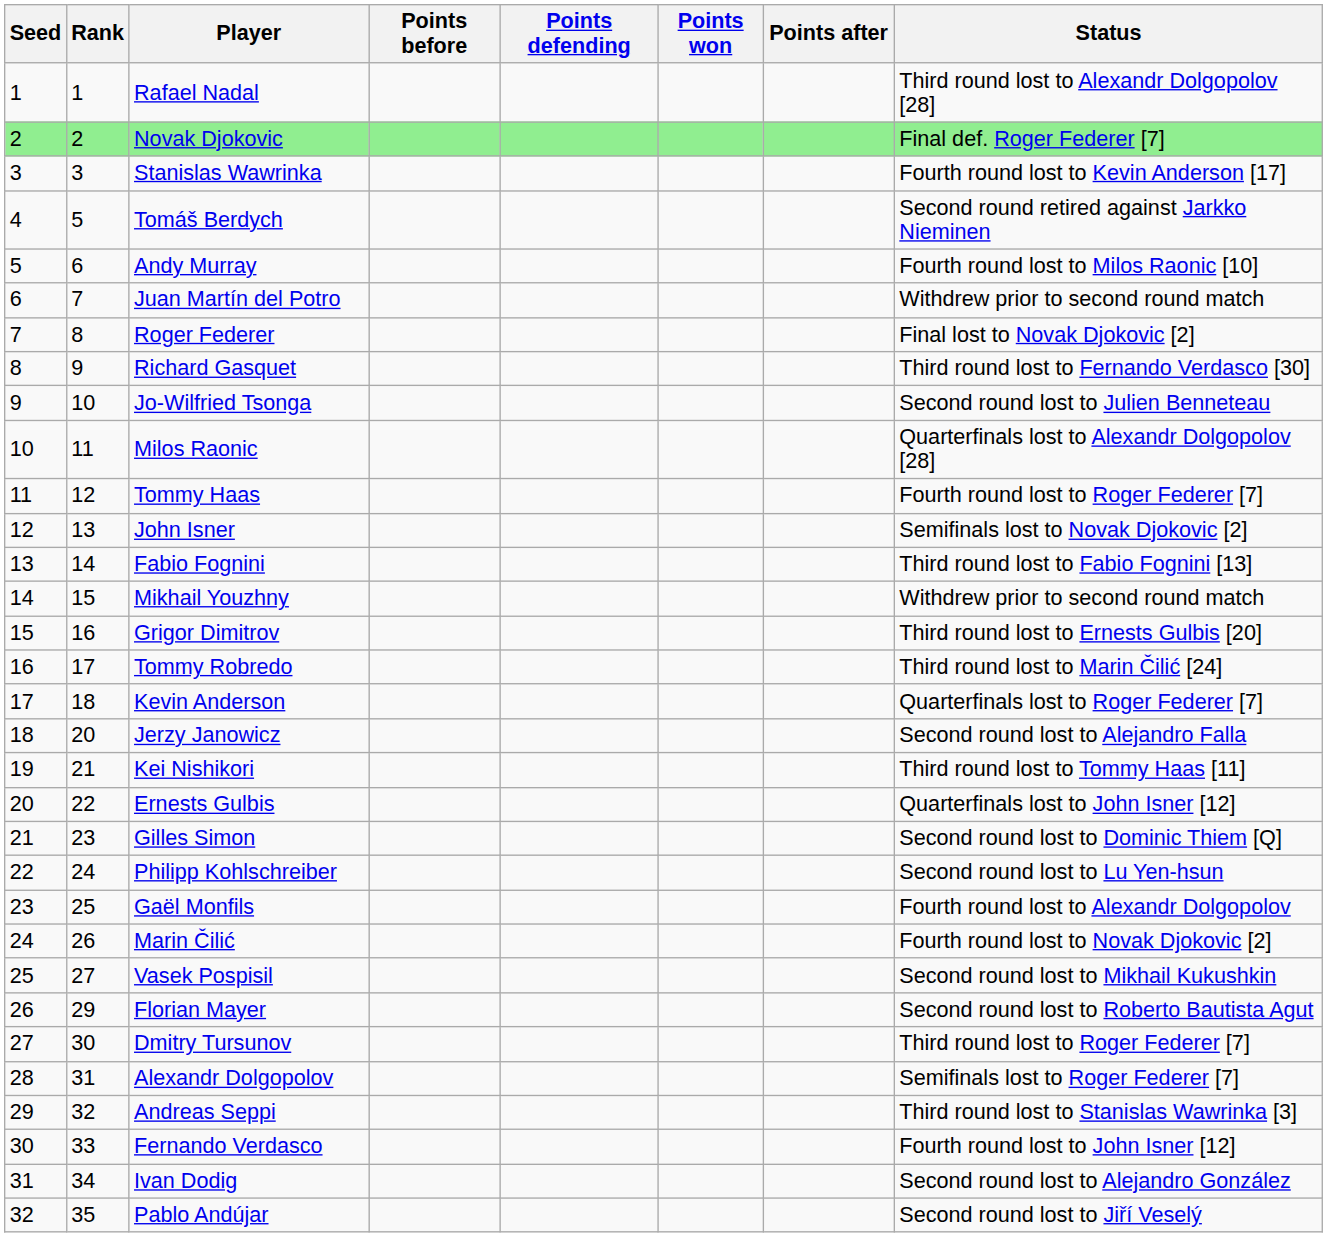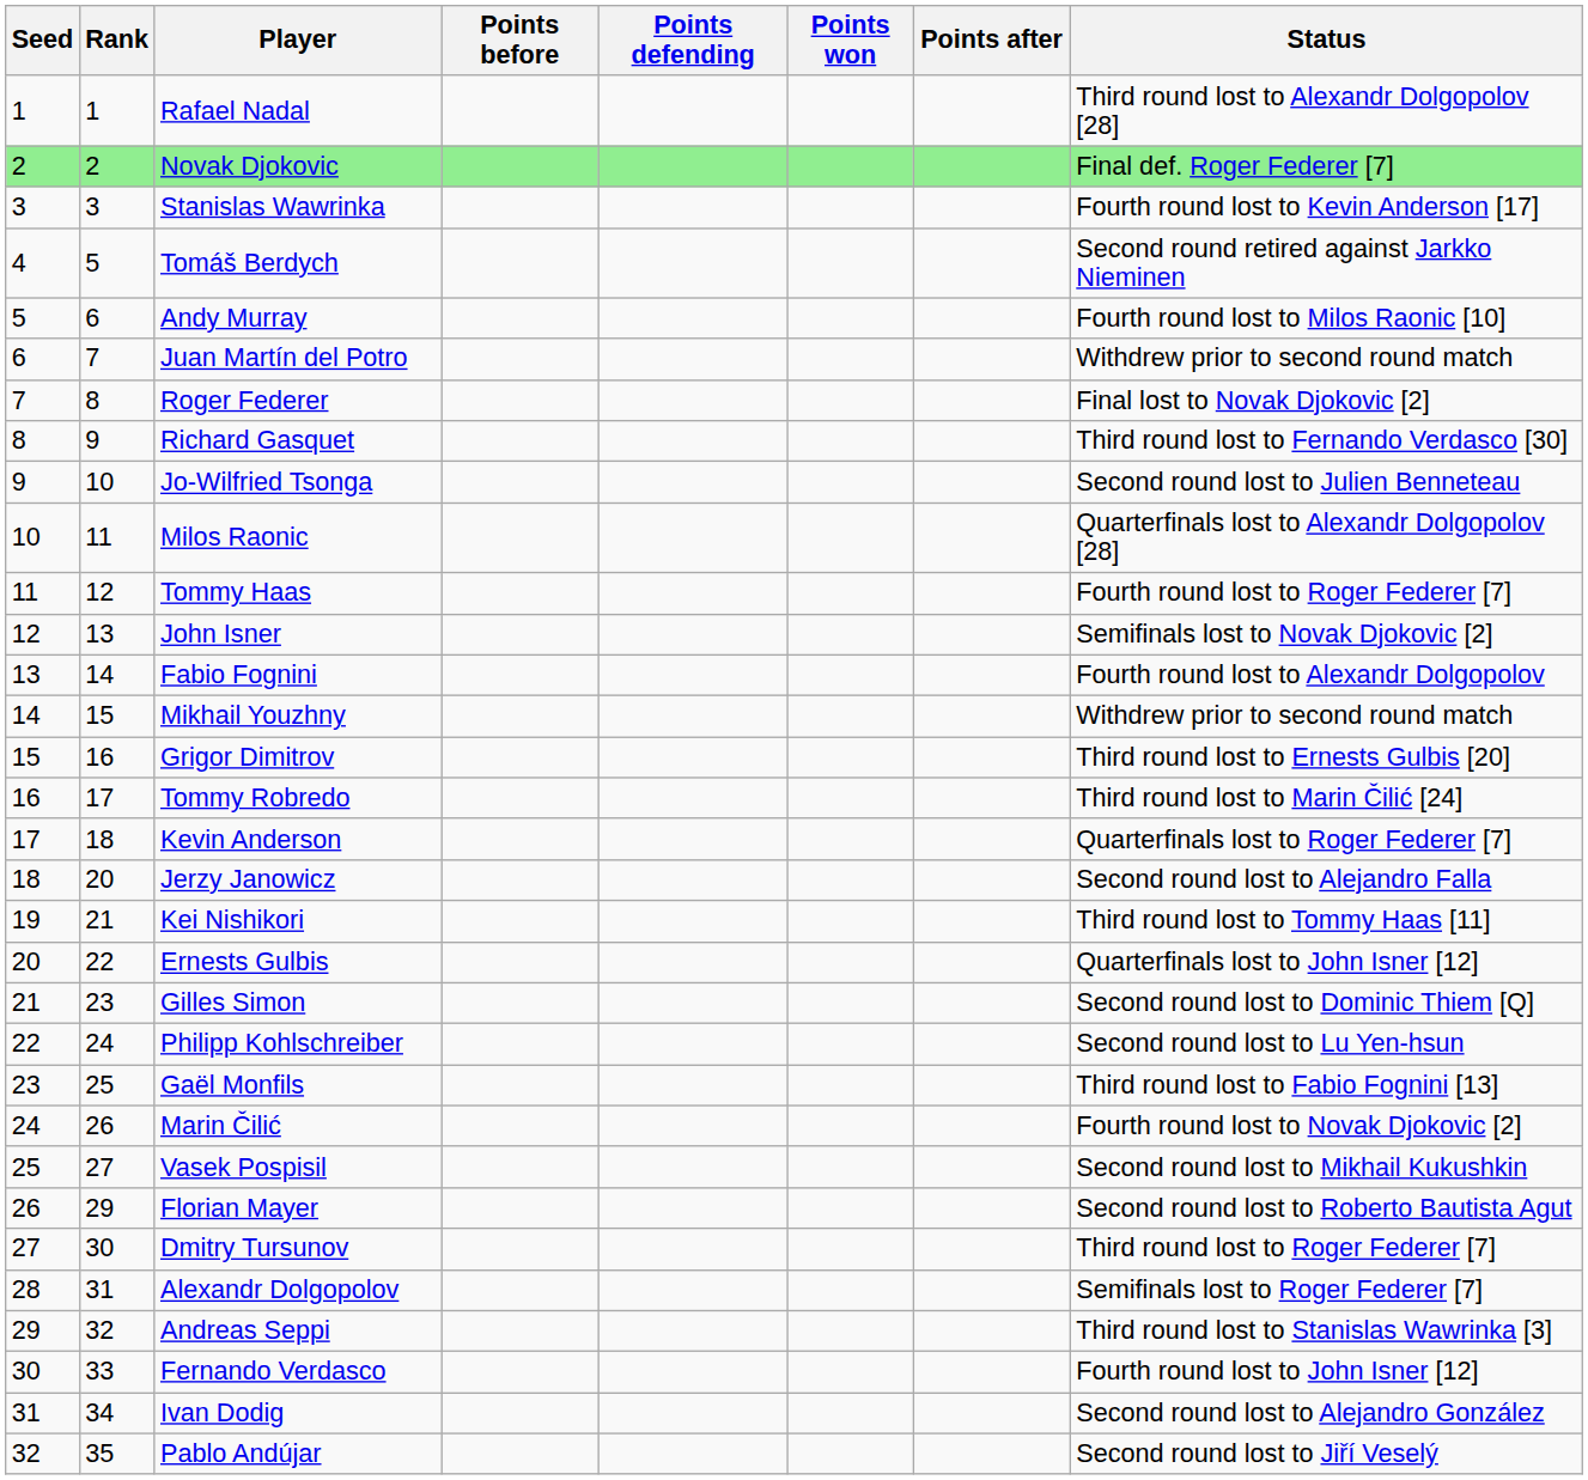Fabio Fognini | Status: Third round lost to Fabio Fognini [13] -> Fourth round lost to Alexandr Dolgopolov
Gaël Monfils | Status: Fourth round lost to Alexandr Dolgopolov -> Third round lost to Fabio Fognini [13]
